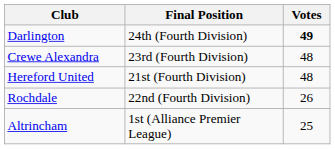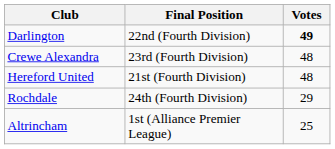Darlington | Final Position: 24th (Fourth Division) -> 22nd (Fourth Division)
Rochdale | Final Position: 22nd (Fourth Division) -> 24th (Fourth Division)
Rochdale | Votes: 26 -> 29
